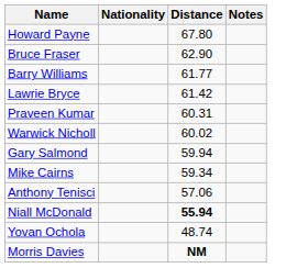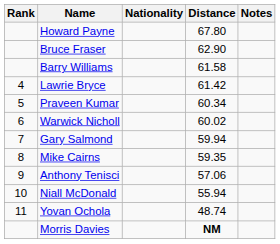+ column: Rank | 4 | 5 | 6 | 7 | 8 | 9 | 10 | 11
Barry Williams | Distance: 61.77 -> 61.58
Praveen Kumar | Distance: 60.31 -> 60.34
Mike Cairns | Distance: 59.34 -> 59.35
Niall McDonald | Distance: bold -> normal
